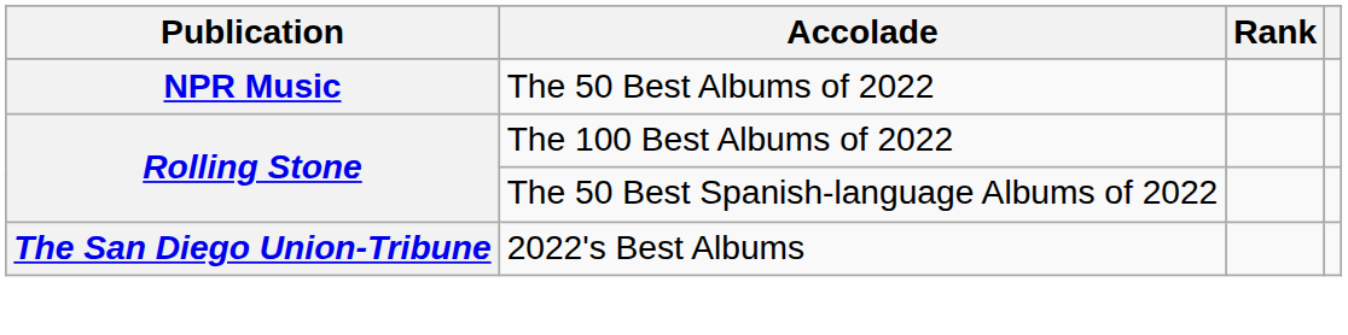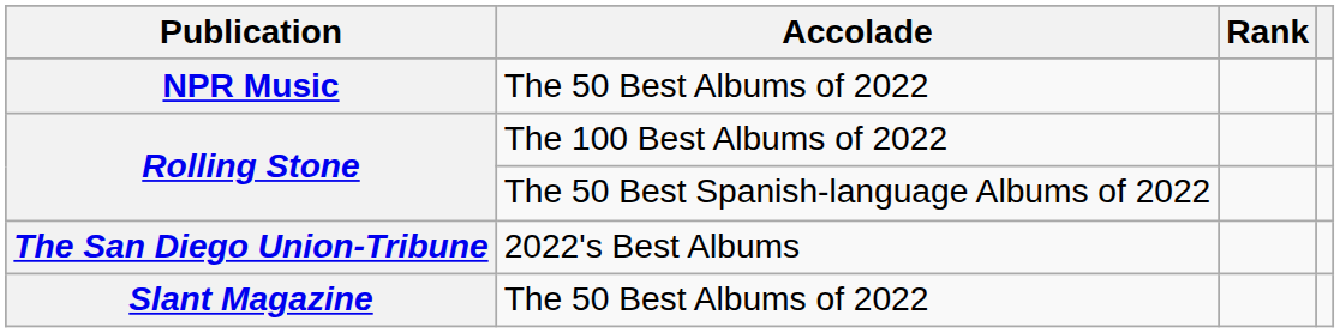+ row: Slant Magazine | The 50 Best Albums of 2022
